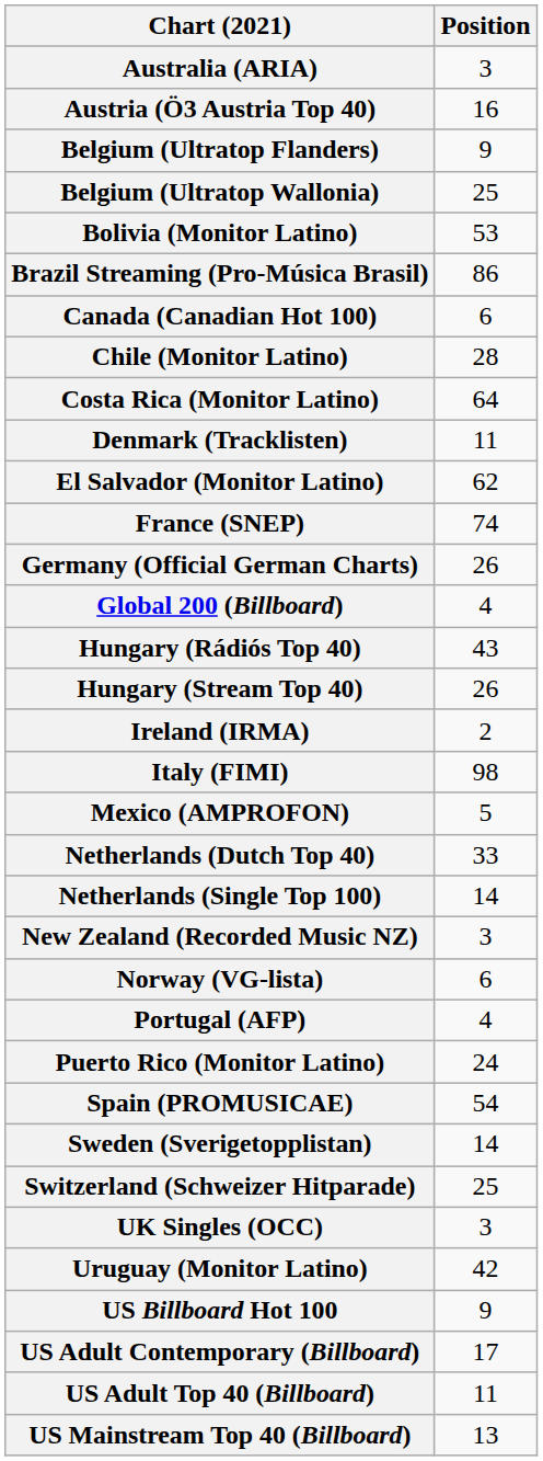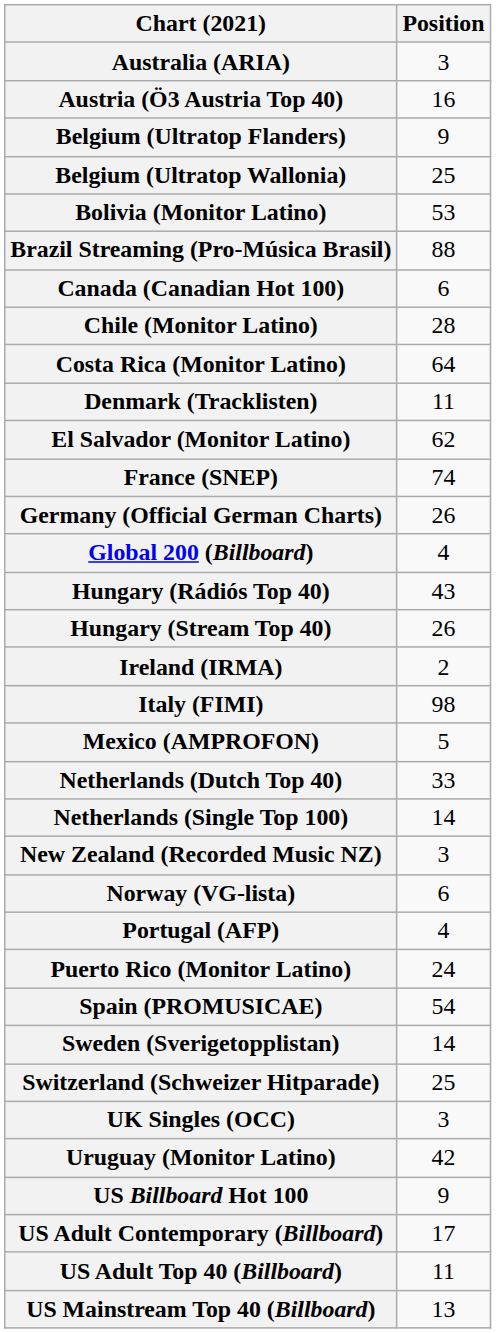Brazil Streaming (Pro-Música Brasil) | Position: 86 -> 88
